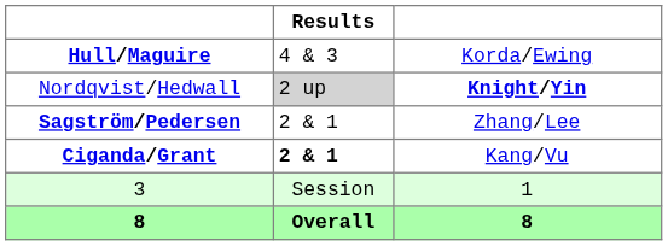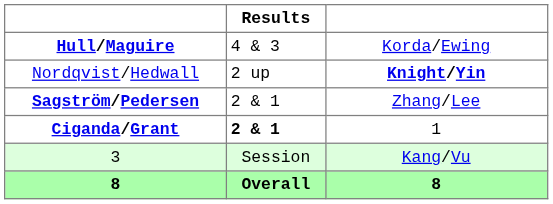Nordqvist/Hedwall | Results: lightgrey background -> no background
Ciganda/Grant | column 3: Kang/Vu -> 1
3 | column 3: 1 -> Kang/Vu
